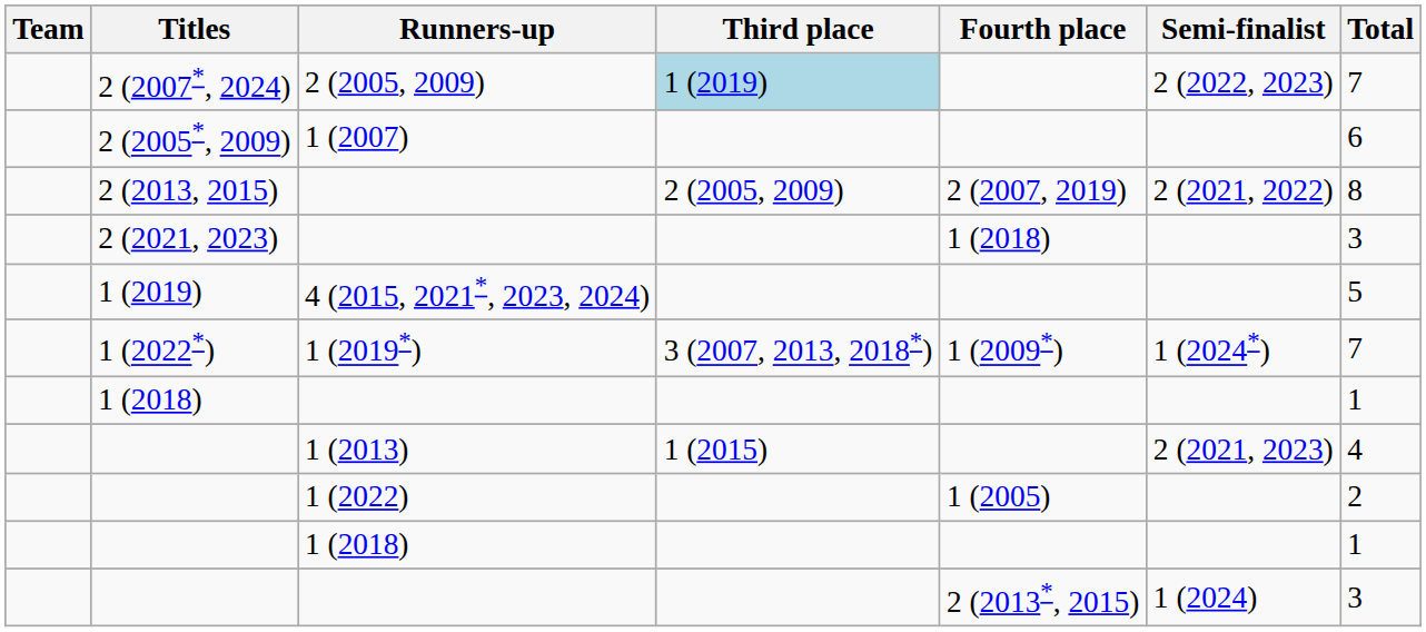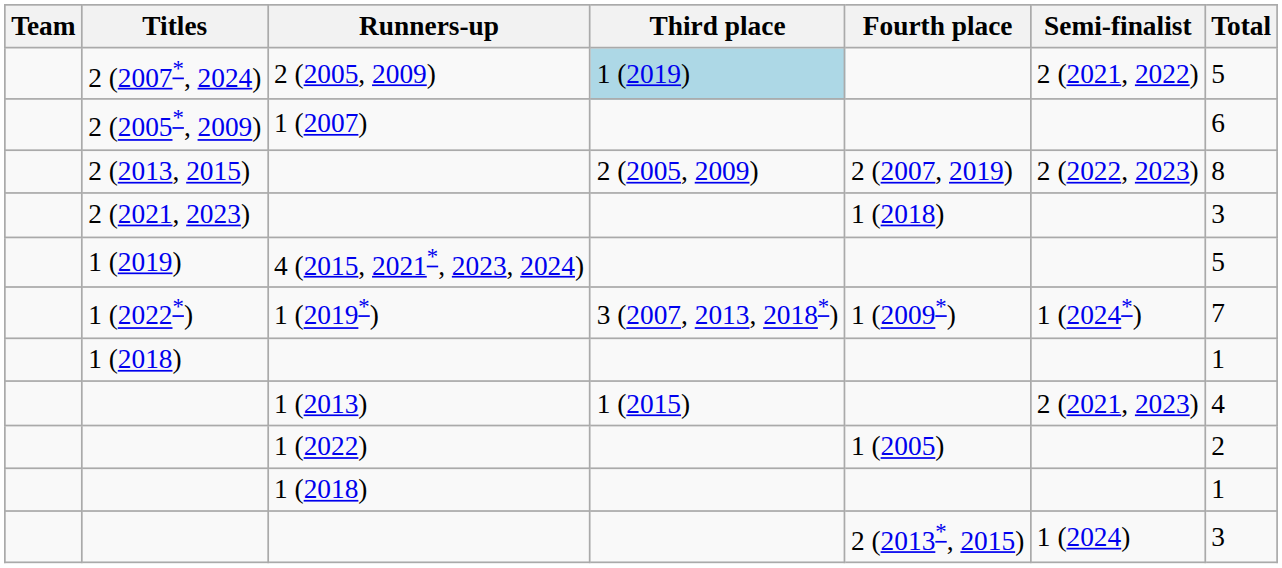2 (2007*, 2024) | Semi-finalist: 2 (2022, 2023) -> 2 (2021, 2022)
2 (2007*, 2024) | Total: 7 -> 5
2 (2013, 2015) | Semi-finalist: 2 (2021, 2022) -> 2 (2022, 2023)
